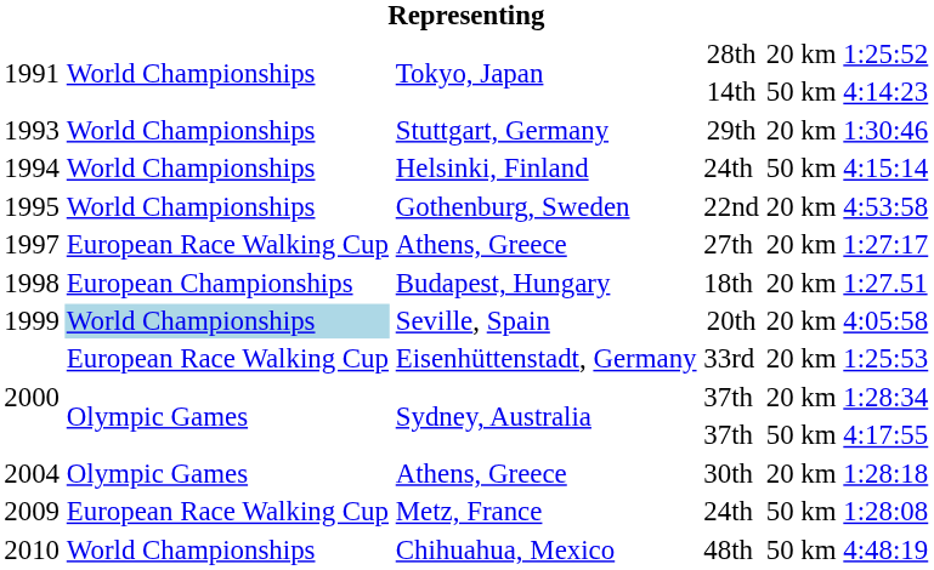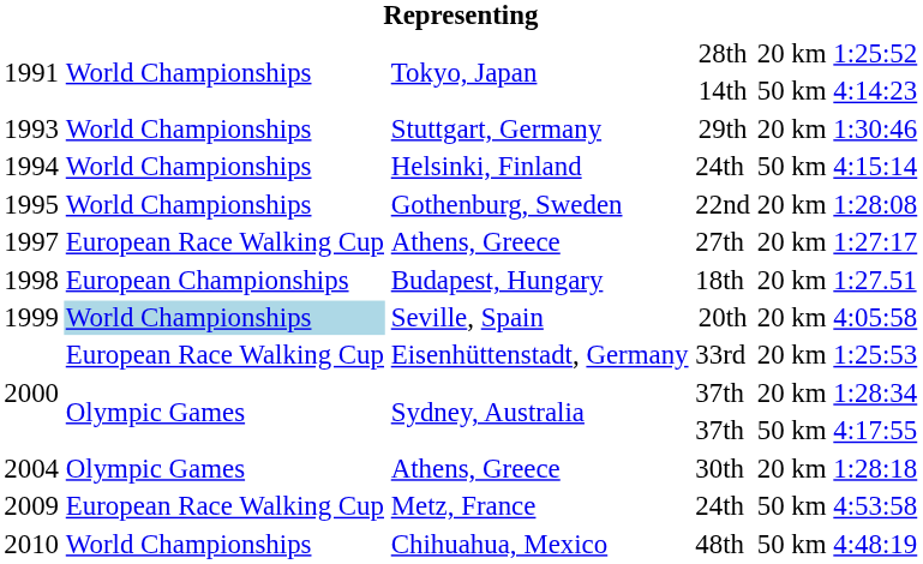22nd | column 6: 4:53:58 -> 1:28:08
2009 / 24th | column 6: 1:28:08 -> 4:53:58
